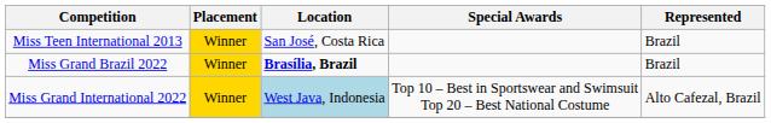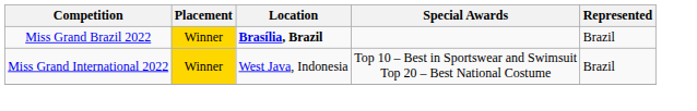- row: Miss Teen International 2013 | Winner | San José, Costa Rica | Brazil
Miss Grand International 2022 | Location: lightblue background -> no background
Miss Grand International 2022 | Represented: Alto Cafezal, Brazil -> Brazil
